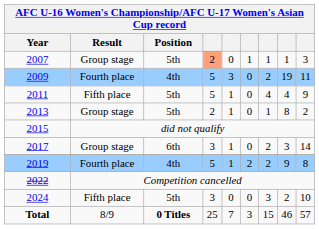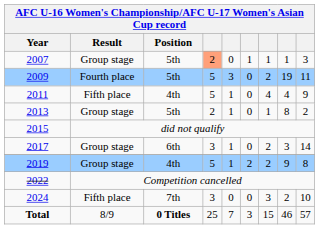2009 | Position: 4th -> 5th
2011 | Position: 5th -> 4th
2019 | Result: Fourth place -> Group stage
2024 | Position: 5th -> 7th
